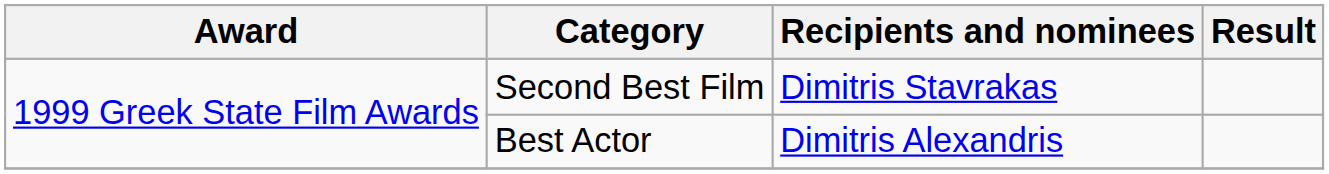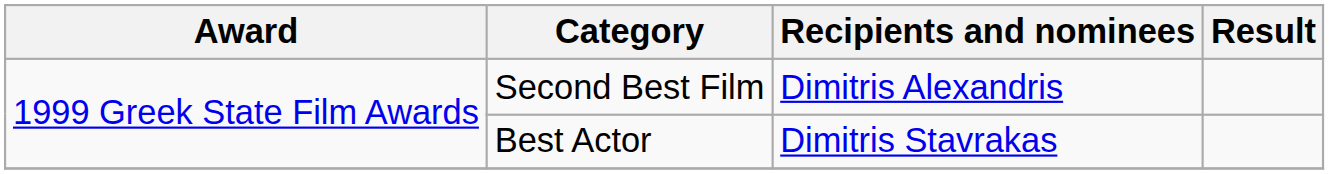Second Best Film | Recipients and nominees: Dimitris Stavrakas -> Dimitris Alexandris
Best Actor | Recipients and nominees: Dimitris Alexandris -> Dimitris Stavrakas
